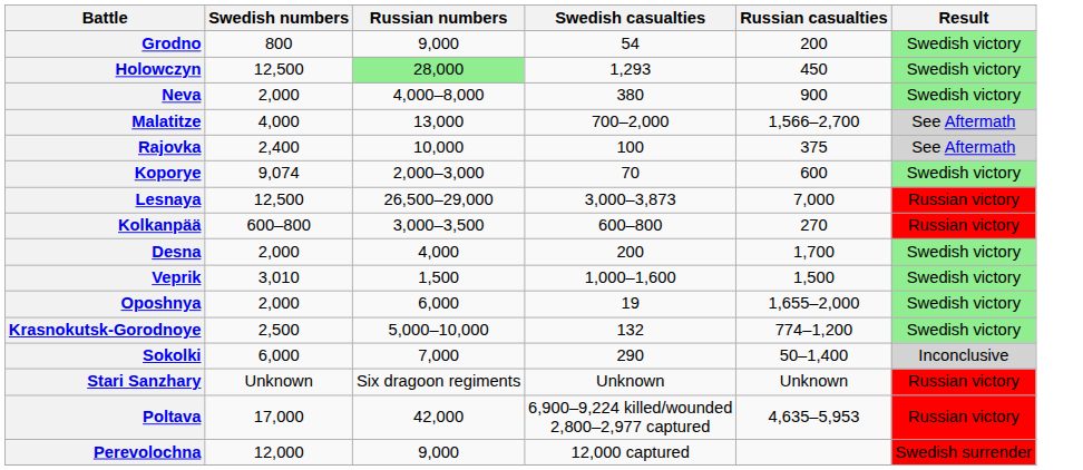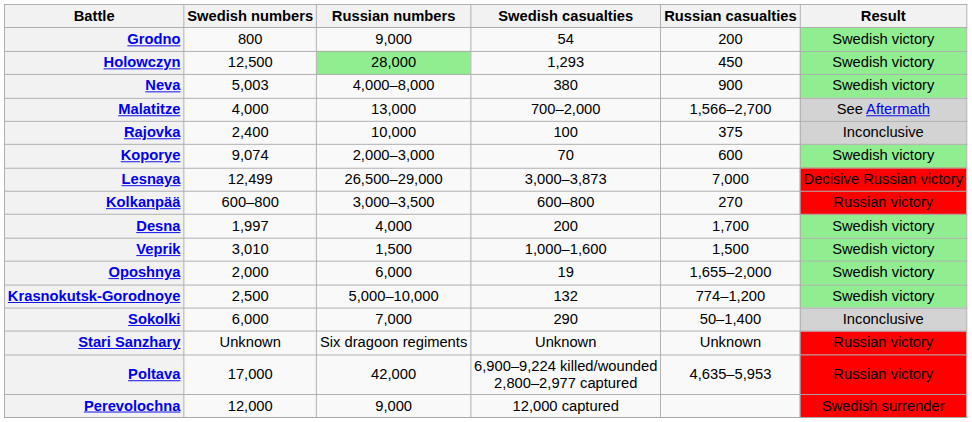Neva | Swedish numbers: 2,000 -> 5,003
Rajovka | Result: See Aftermath -> Inconclusive
Lesnaya | Swedish numbers: 12,500 -> 12,499
Lesnaya | Result: Russian victory -> Decisive Russian victory
Desna | Swedish numbers: 2,000 -> 1,997
